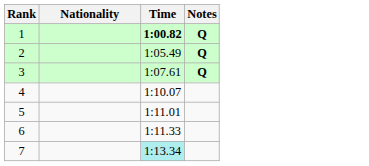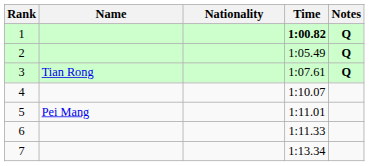+ column: Name | Tian Rong | Pei Mang
7 | Time: paleturquoise background -> no background
